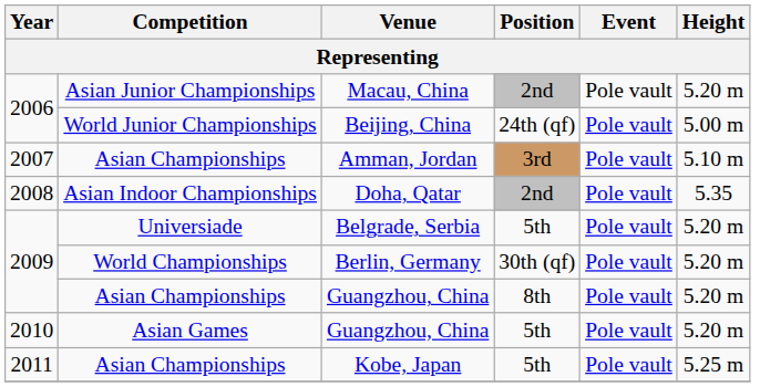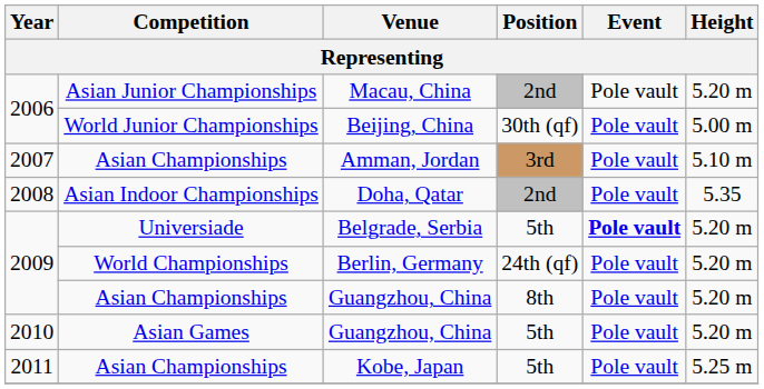Beijing, China | Position: 24th (qf) -> 30th (qf)
Belgrade, Serbia | Event: normal -> bold
Berlin, Germany | Position: 30th (qf) -> 24th (qf)
